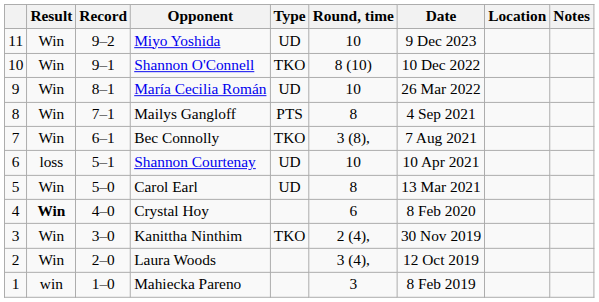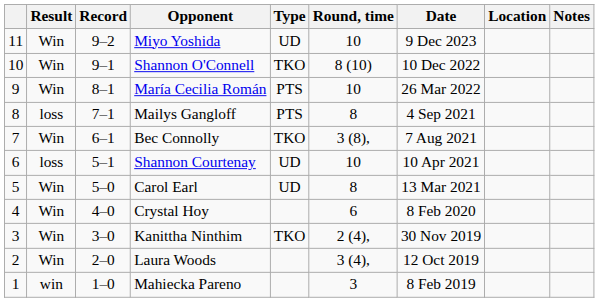María Cecilia Román | Type: UD -> PTS
Mailys Gangloff | Result: Win -> loss
Crystal Hoy | Result: bold -> normal
